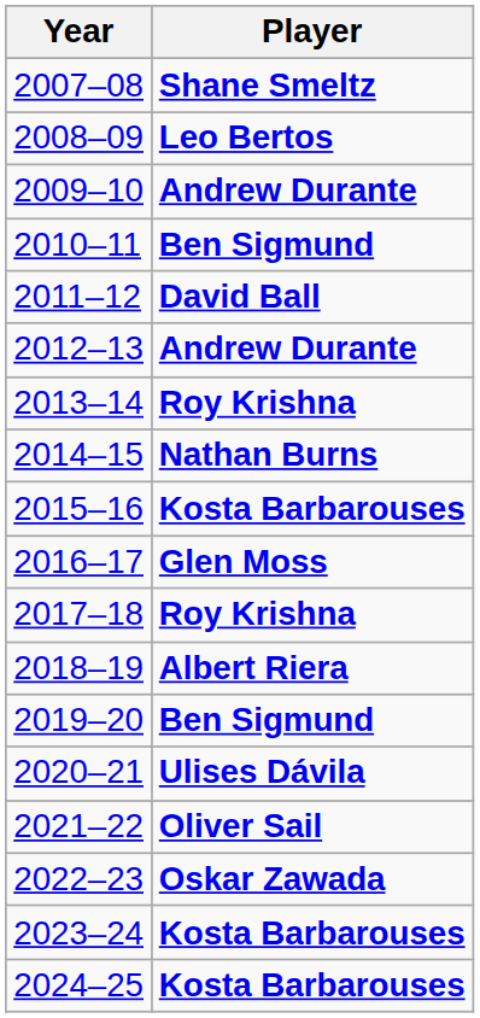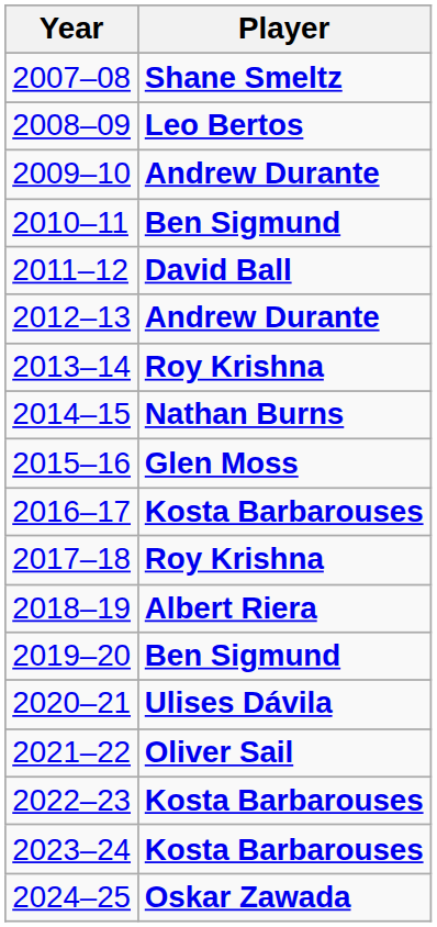2015–16 | Player: Kosta Barbarouses -> Glen Moss
2016–17 | Player: Glen Moss -> Kosta Barbarouses
2022–23 | Player: Oskar Zawada -> Kosta Barbarouses
2024–25 | Player: Kosta Barbarouses -> Oskar Zawada
